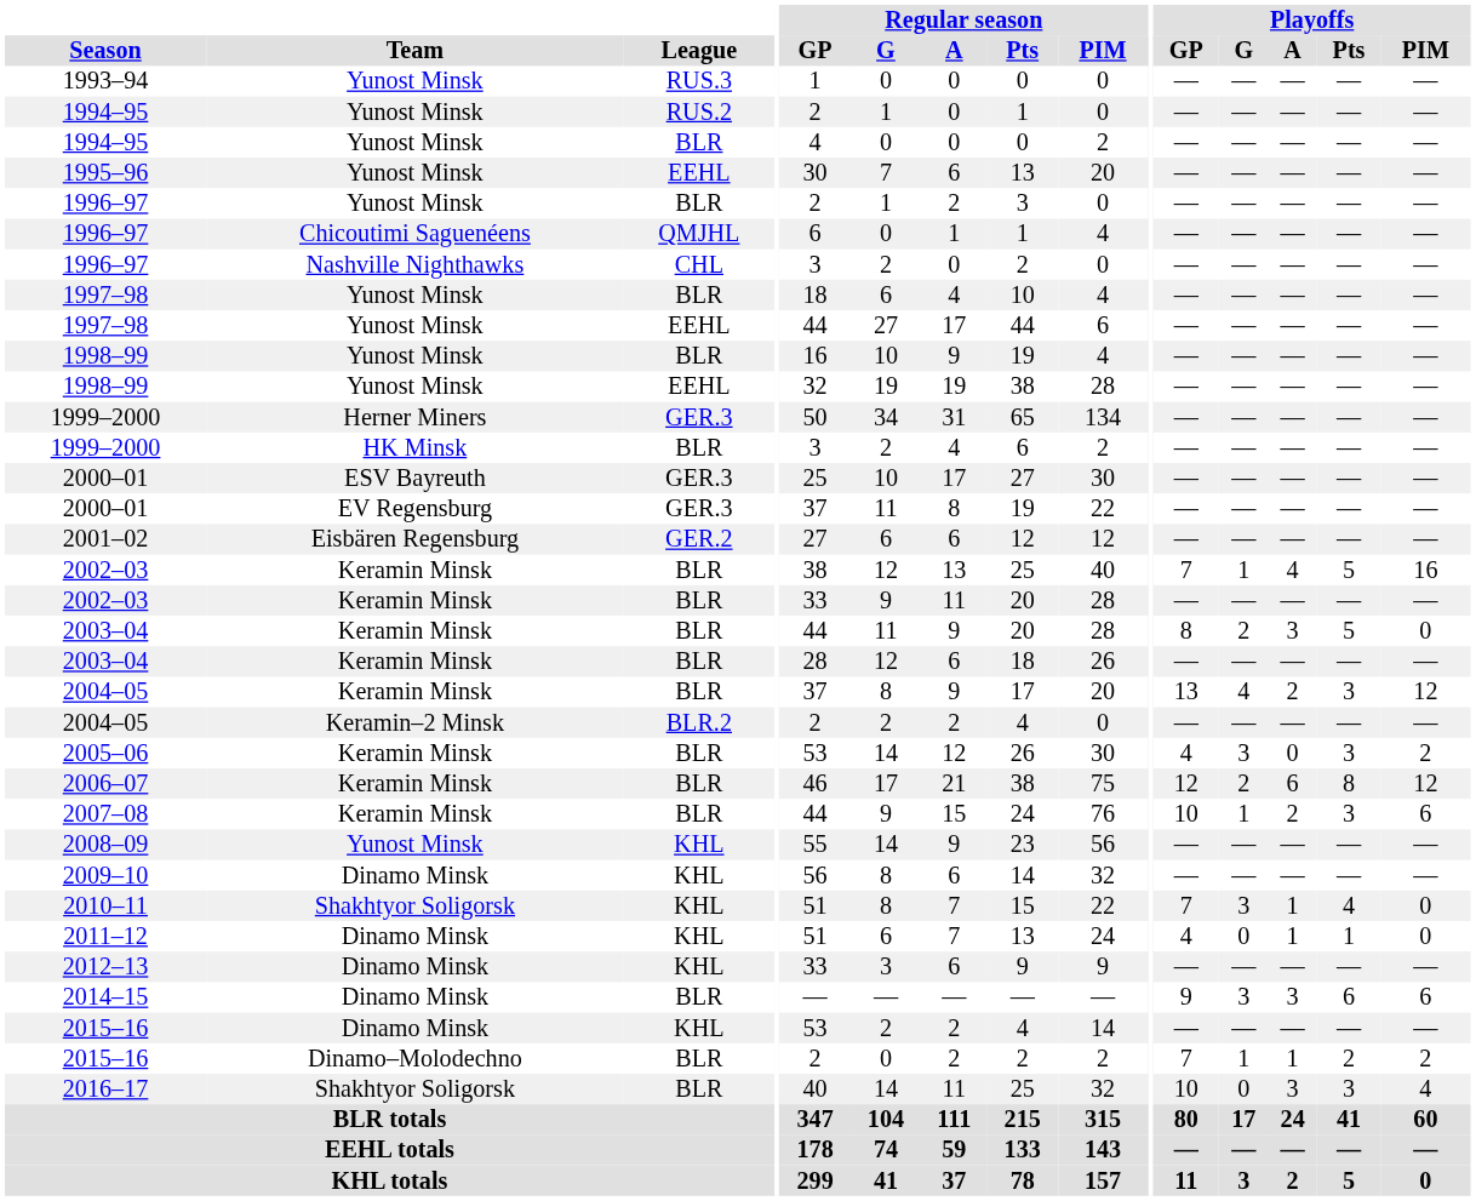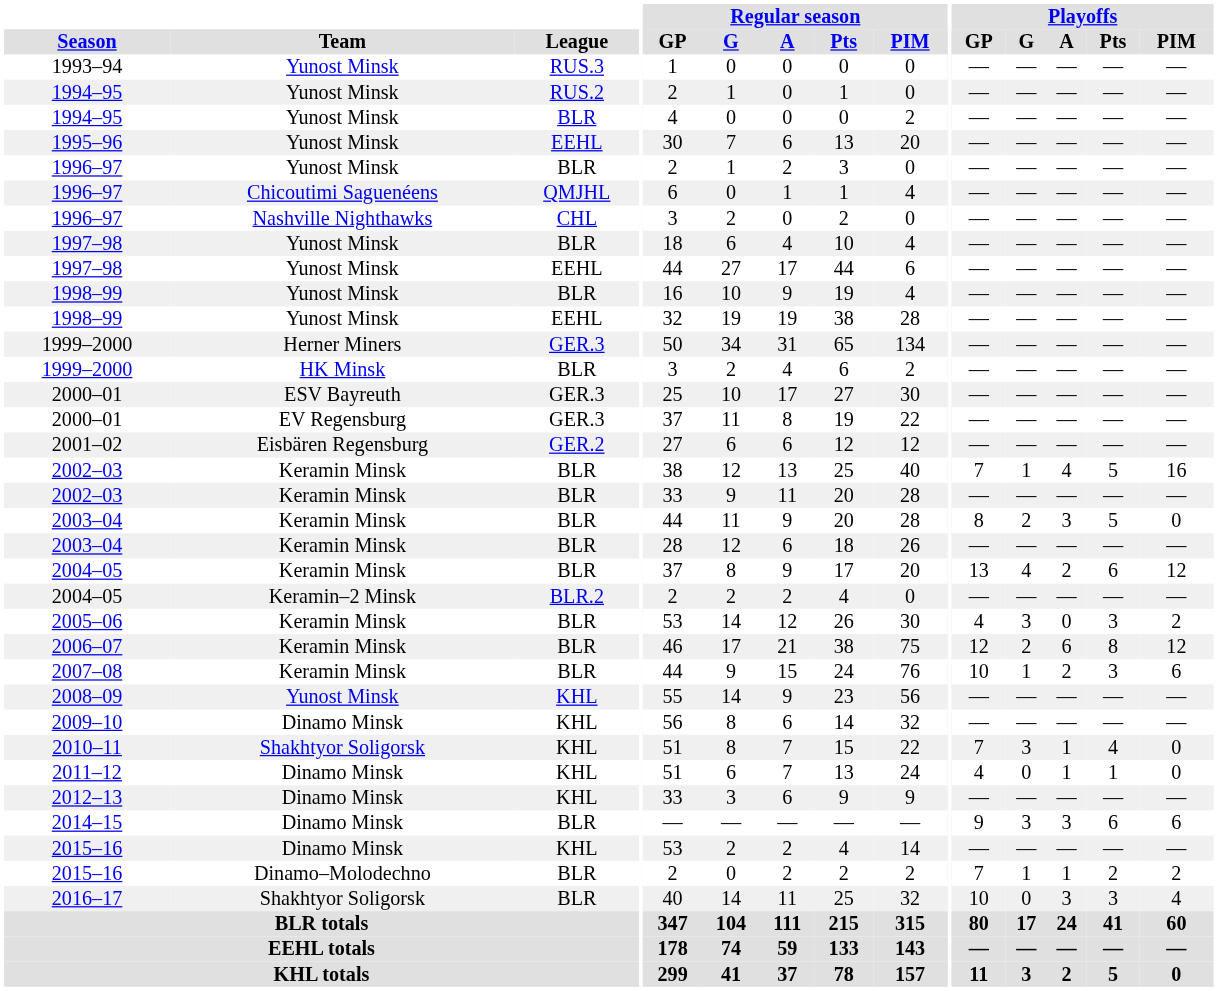2004–05 / BLR | Playoffs / Pts: 3 -> 6
